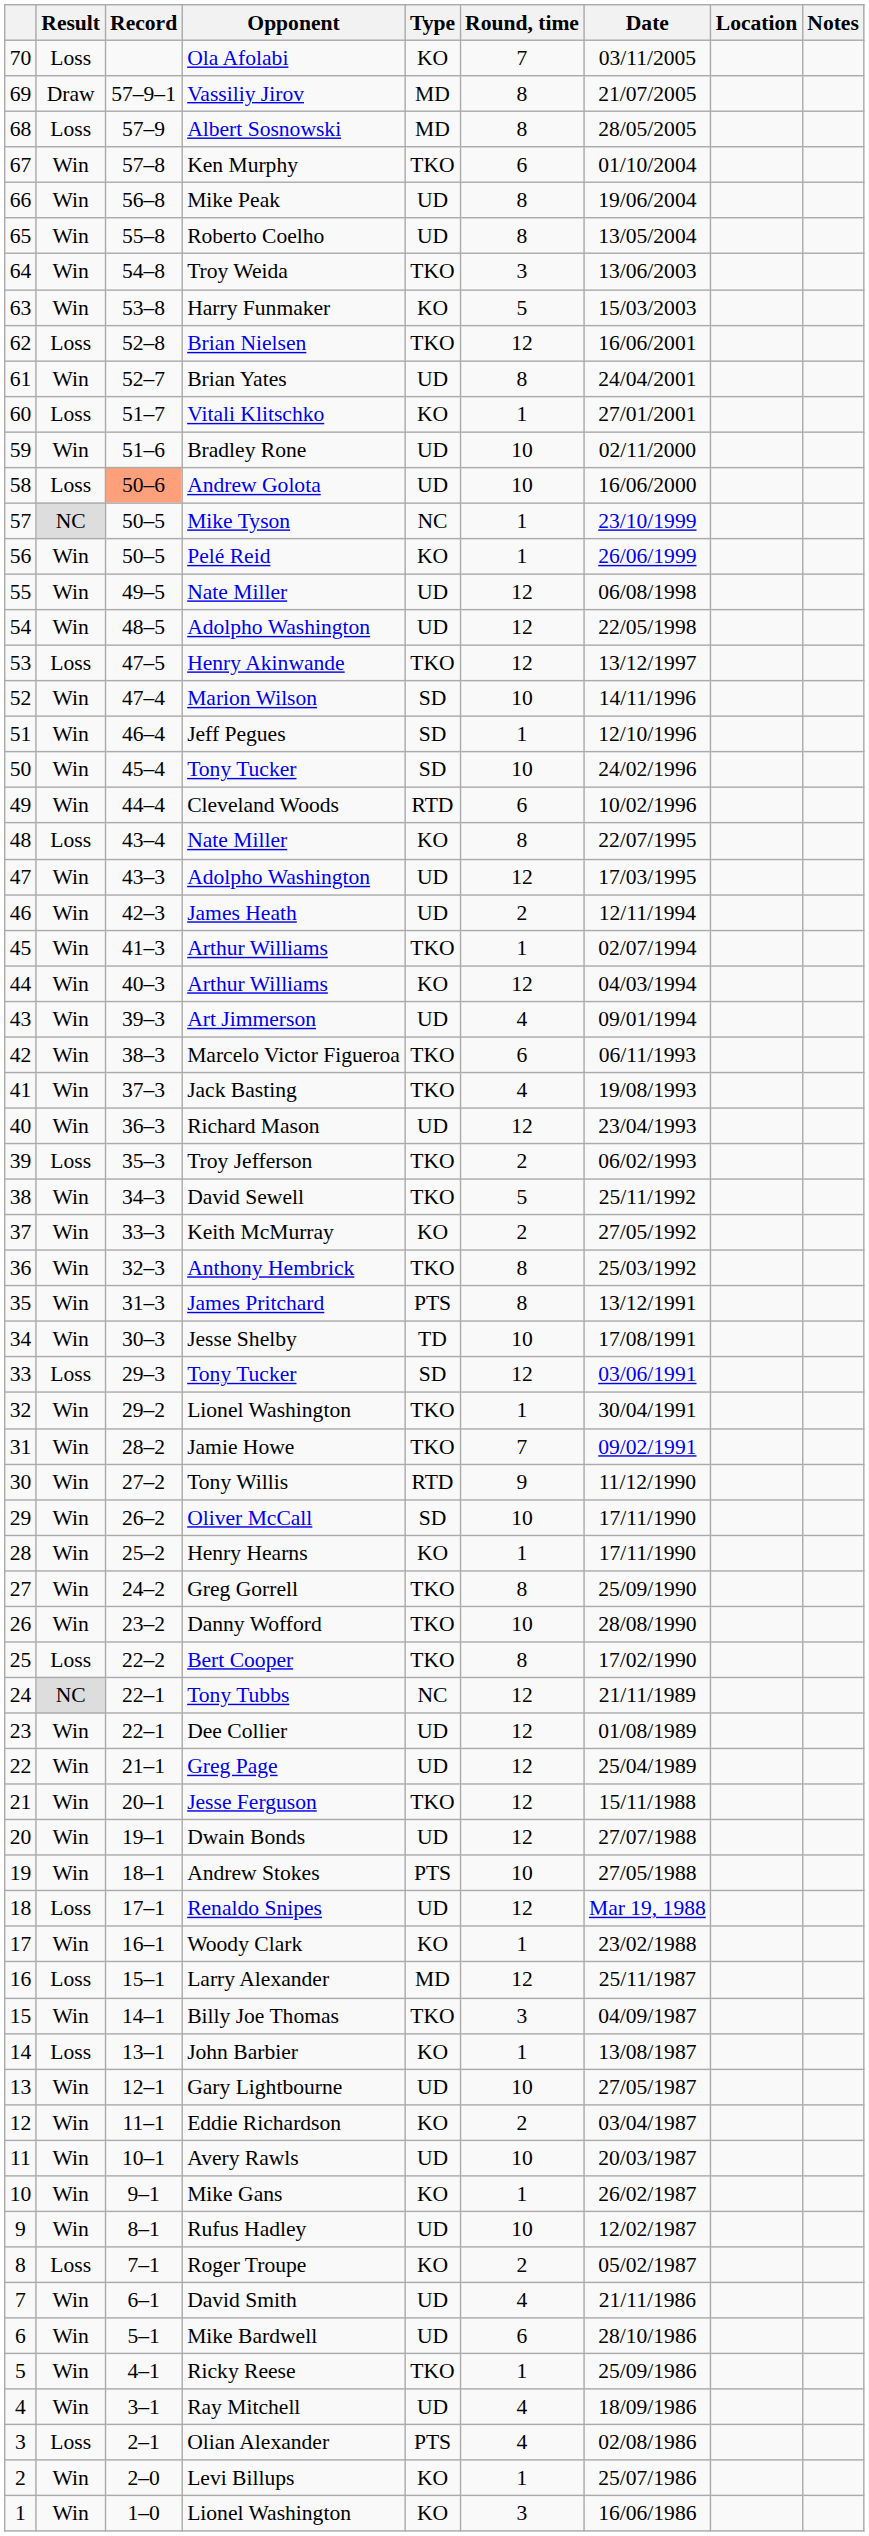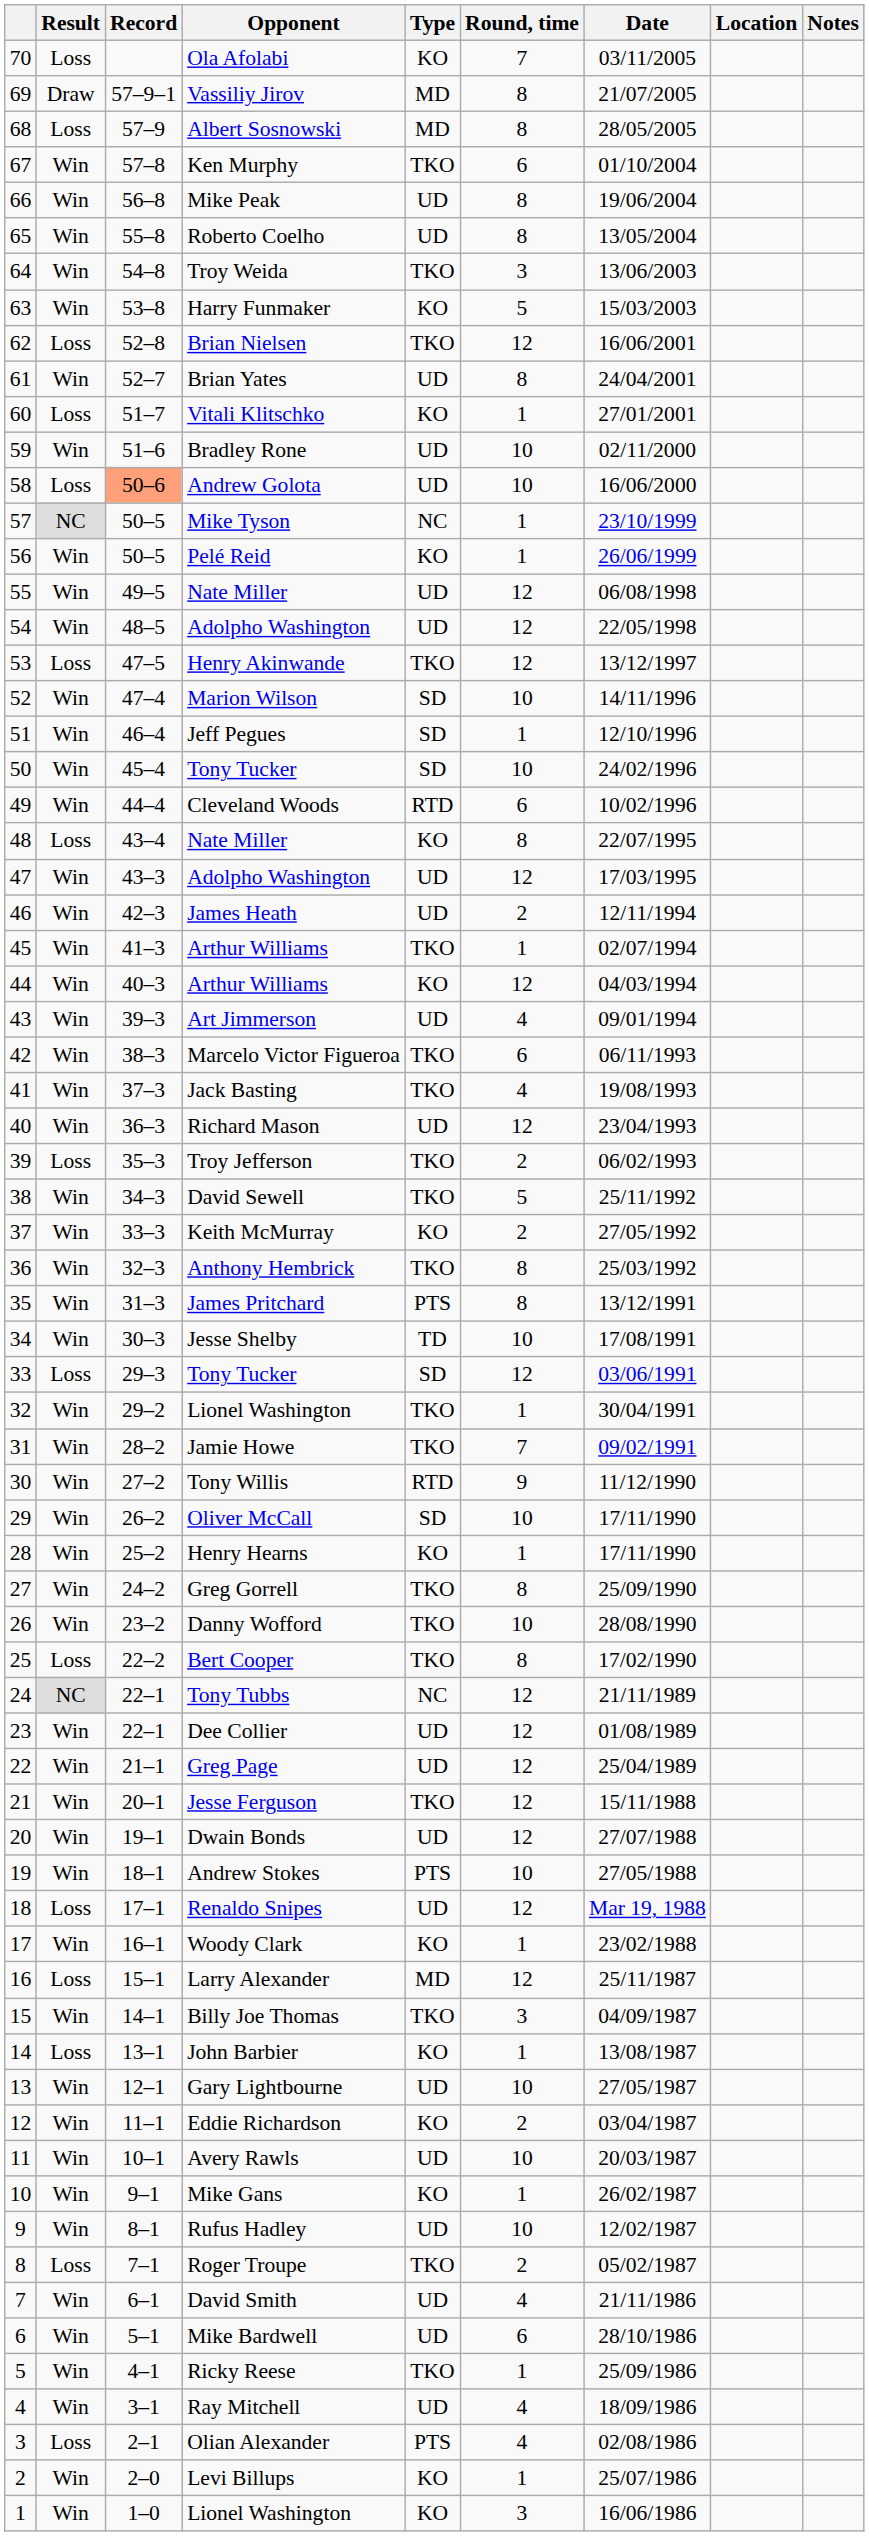Roger Troupe | Type: KO -> TKO
